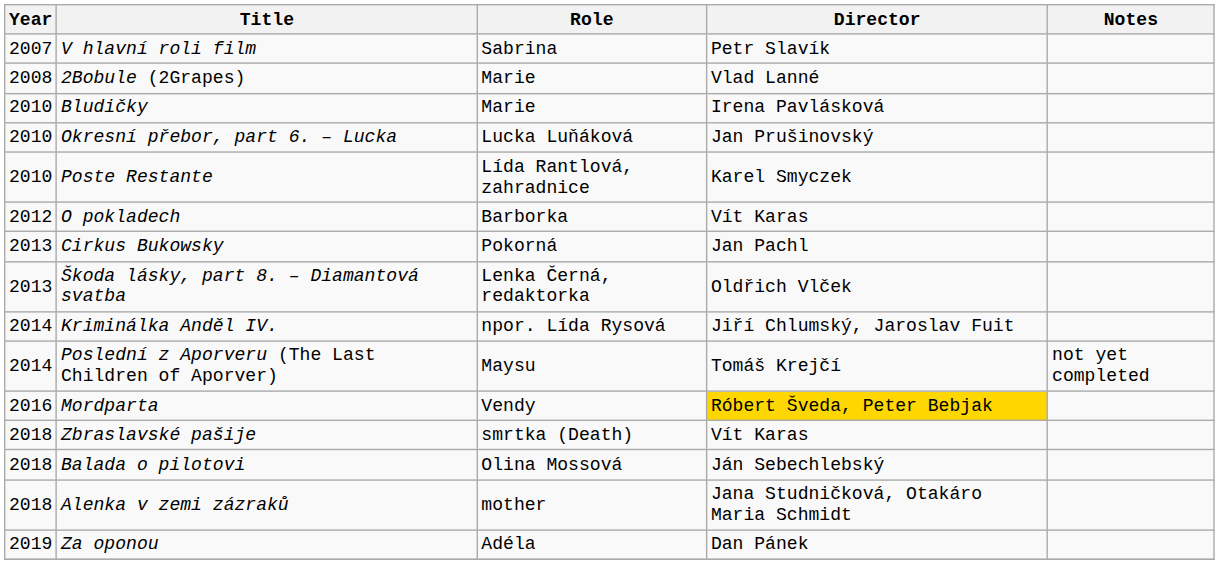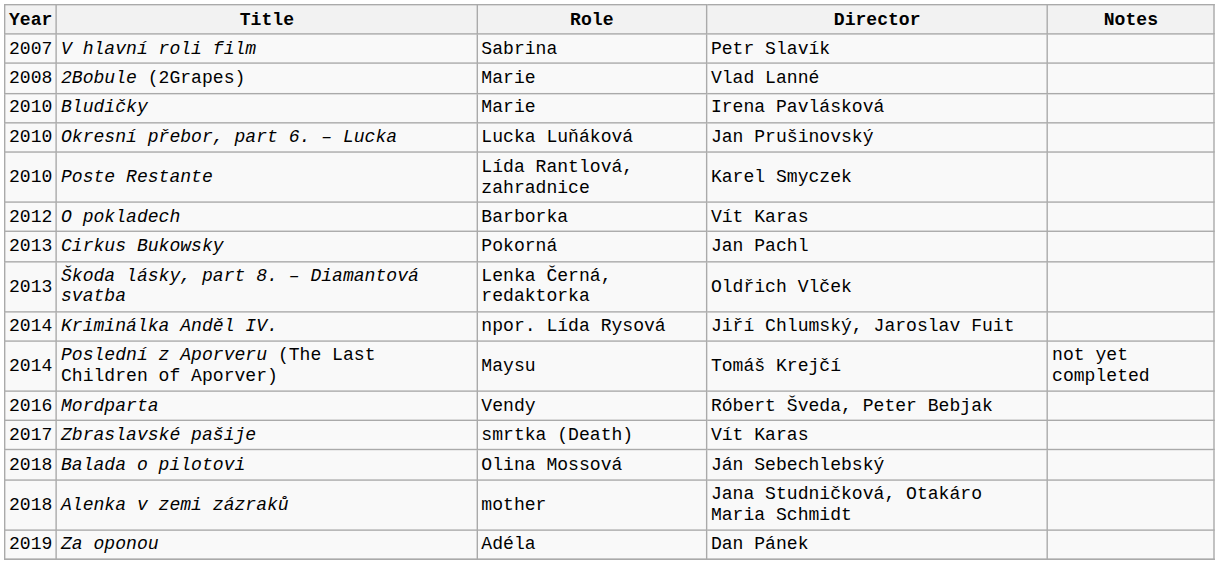Mordparta | Director: gold background -> no background
Zbraslavské pašije | Year: 2018 -> 2017
